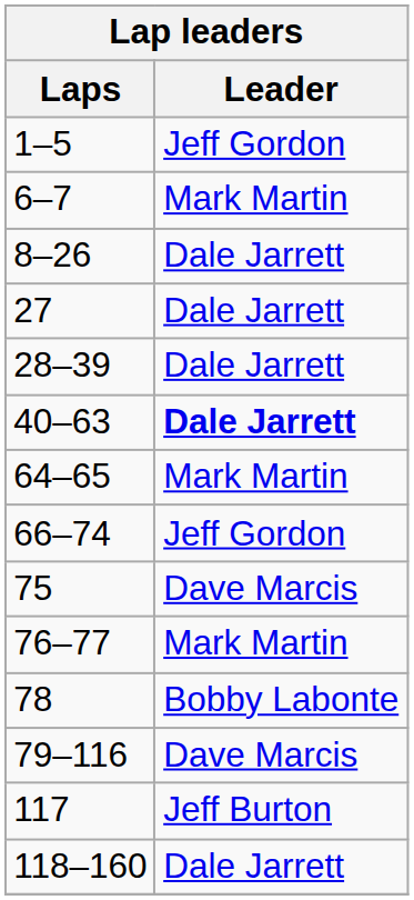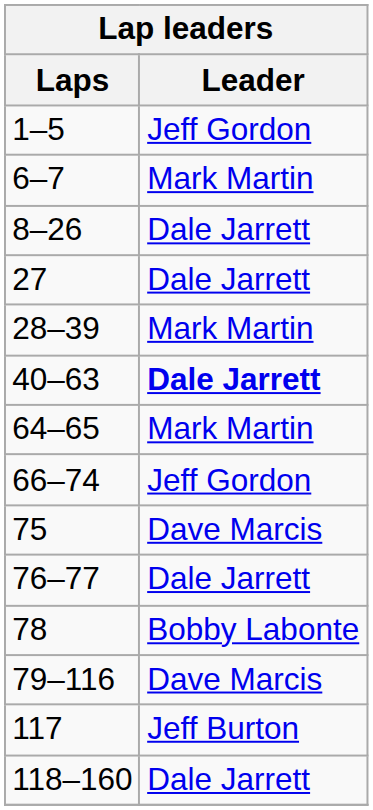28–39 | Leader: Dale Jarrett -> Mark Martin
76–77 | Leader: Mark Martin -> Dale Jarrett
